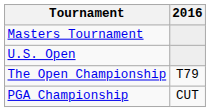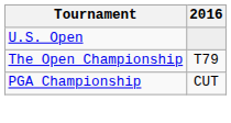- row: Masters Tournament
